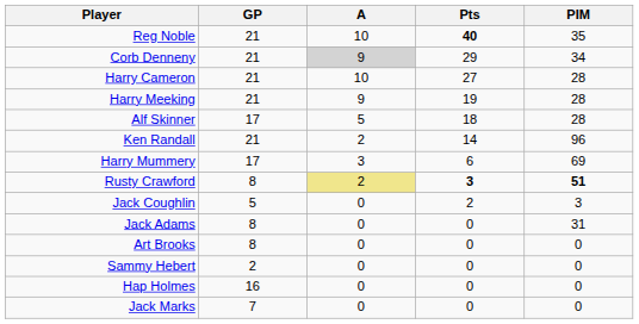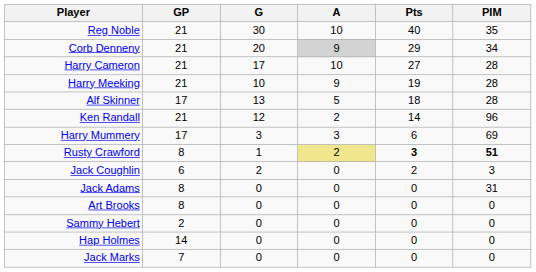+ column: G | 30 | 20 | 17 | 10 | 13 | 12 | 3 | 1 | 2 | 0 | 0 | 0 | 0 | 0
Reg Noble | Pts: bold -> normal
Jack Coughlin | GP: 5 -> 6
Hap Holmes | GP: 16 -> 14
